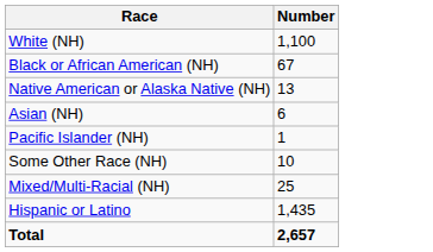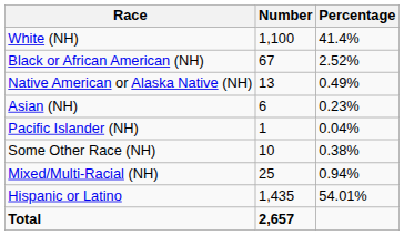+ column: Percentage | 41.4% | 2.52% | 0.49% | 0.23% | 0.04% | 0.38% | 0.94% | 54.01%
